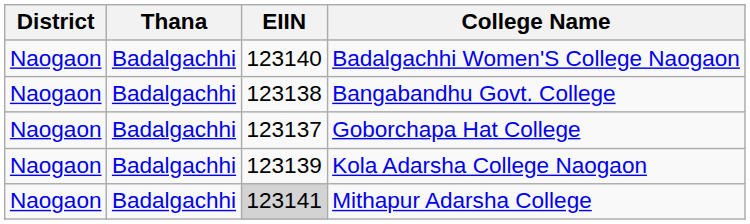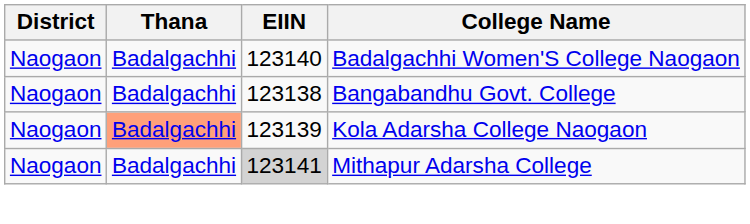- row: Naogaon | Badalgachhi | 123137 | Goborchapa Hat College
Kola Adarsha College Naogaon | Thana: no background -> lightsalmon background
